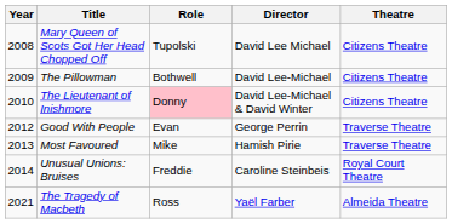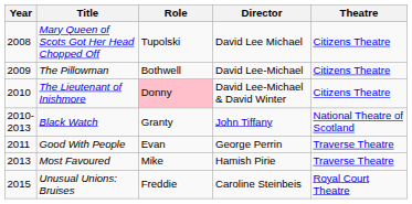+ row: 2010- 2013 | Black Watch | Granty | John Tiffany | National Theatre of Scotland
Good With People | Year: 2012 -> 2011
Unusual Unions: Bruises | Year: 2014 -> 2015
- row: 2021 | The Tragedy of Macbeth | Ross | Yaël Farber | Almeida Theatre
